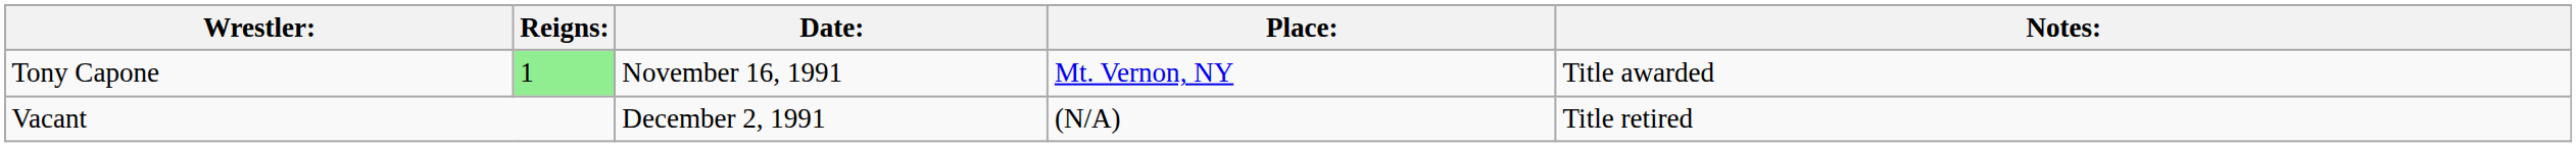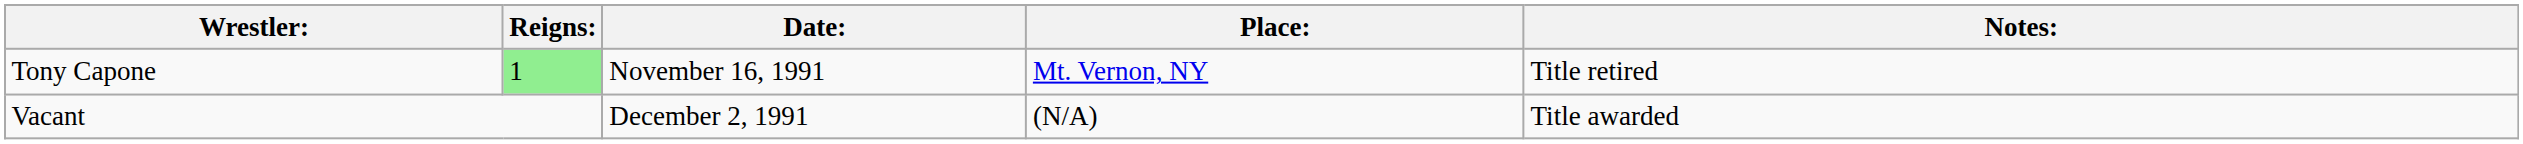Tony Capone | Notes:: Title awarded -> Title retired
Vacant | Notes:: Title retired -> Title awarded
